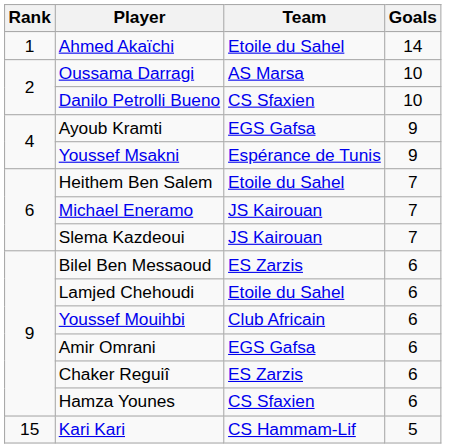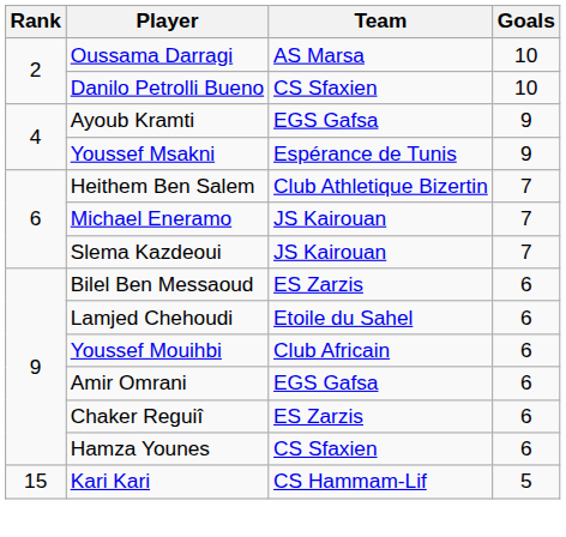- row: 1 | Ahmed Akaïchi | Etoile du Sahel | 14
Heithem Ben Salem | Team: Etoile du Sahel -> Club Athletique Bizertin
